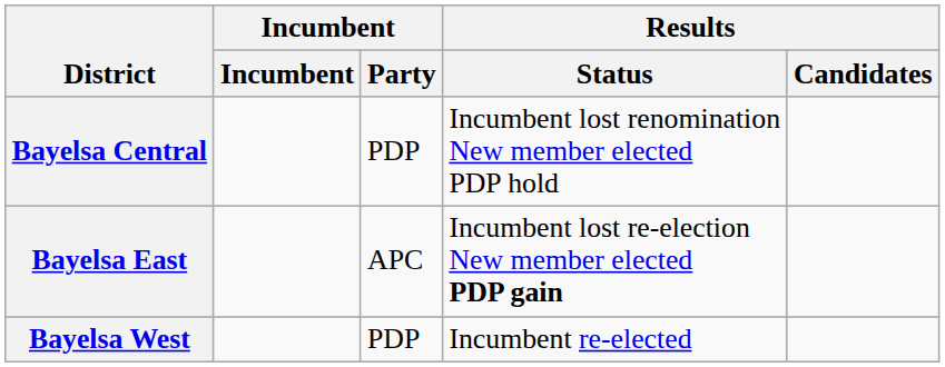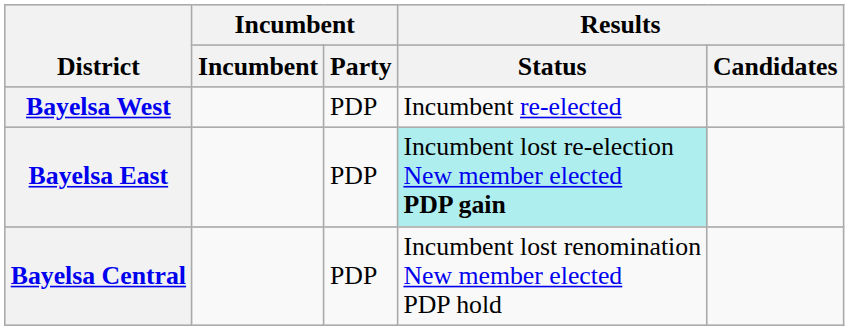rows swapped: Bayelsa Central <-> Bayelsa West
Bayelsa East | Incumbent / Party: APC -> PDP
Bayelsa East | Results / Status: no background -> paleturquoise background
